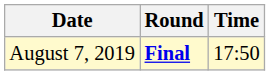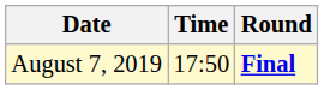columns swapped: Time <-> Round
